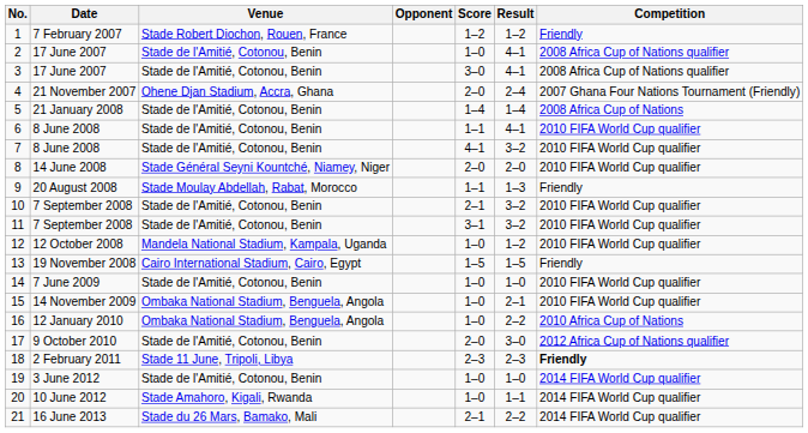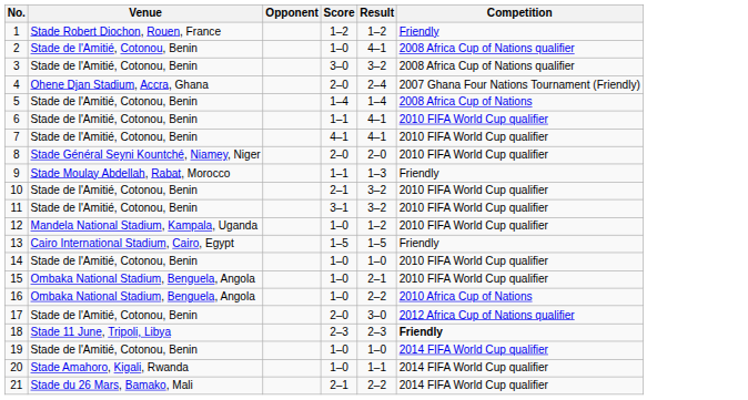- column: Date | 7 February 2007 | 17 June 2007 | 17 June 2007 | 21 November 2007 | 21 January 2008 | 8 June 2008 | 8 June 2008 | 14 June 2008 | 20 August 2008 | 7 September 2008 | 7 September 2008 | 12 October 2008 | 19 November 2008 | 7 June 2009 | 14 November 2009 | 12 January 2010 | 9 October 2010 | 2 February 2011 | 3 June 2012 | 10 June 2012 | 16 June 2013
3 | Result: 4–1 -> 3–2
7 | Result: 3–2 -> 4–1
